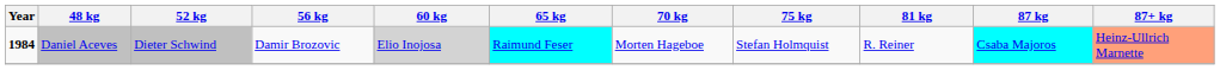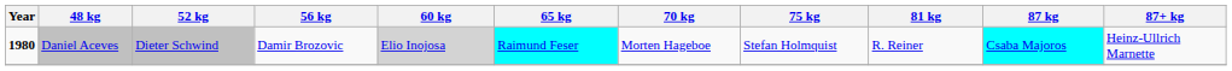Daniel Aceves | Year: 1984 -> 1980
Daniel Aceves | 87+ kg: lightsalmon background -> no background
